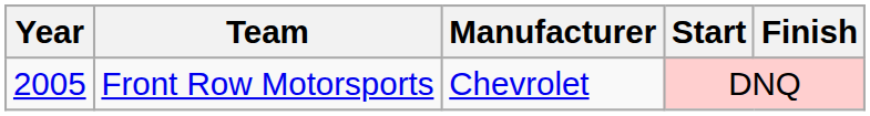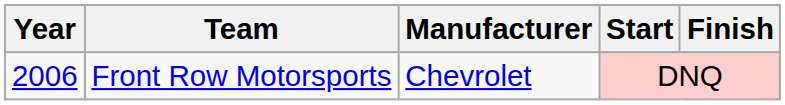Front Row Motorsports | Year: 2005 -> 2006
